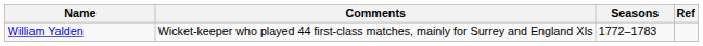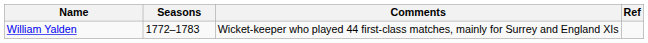columns swapped: Seasons <-> Comments
